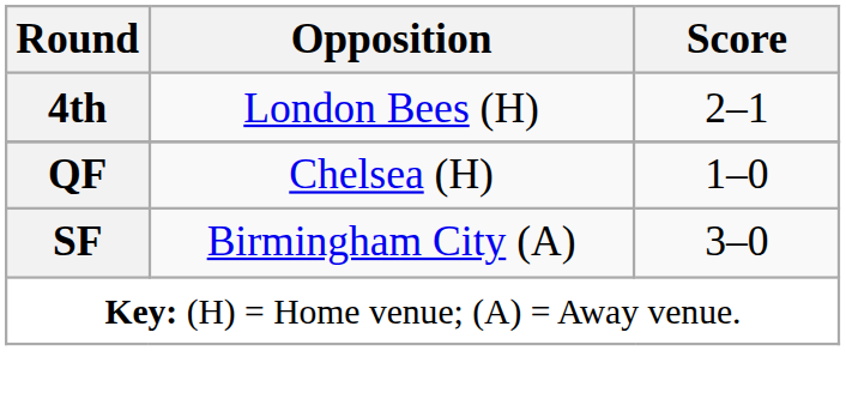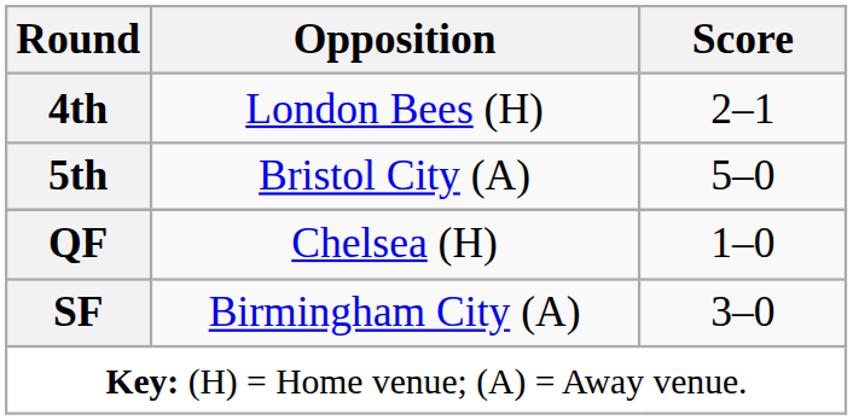+ row: 5th | Bristol City (A) | 5–0
